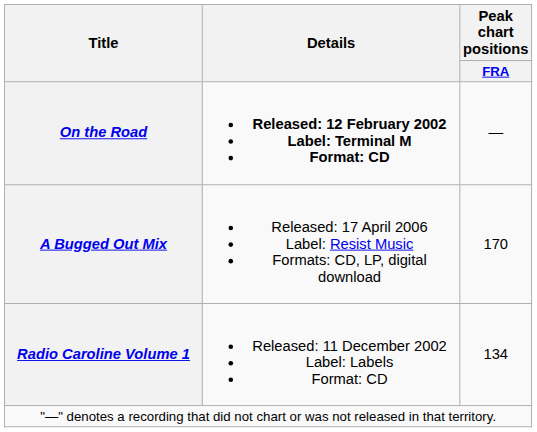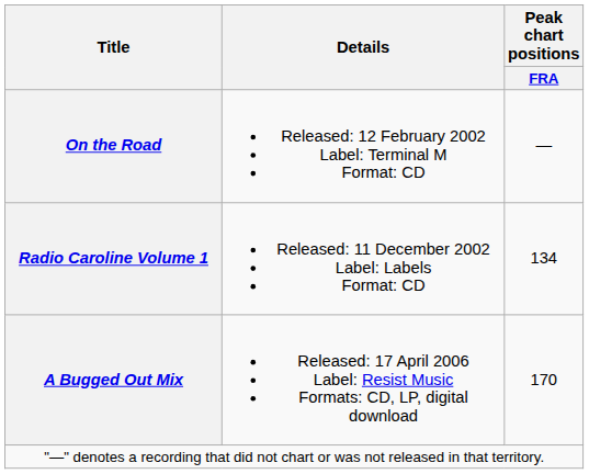On the Road | Details: bold -> normal
rows swapped: Radio Caroline Volume 1 <-> A Bugged Out Mix
